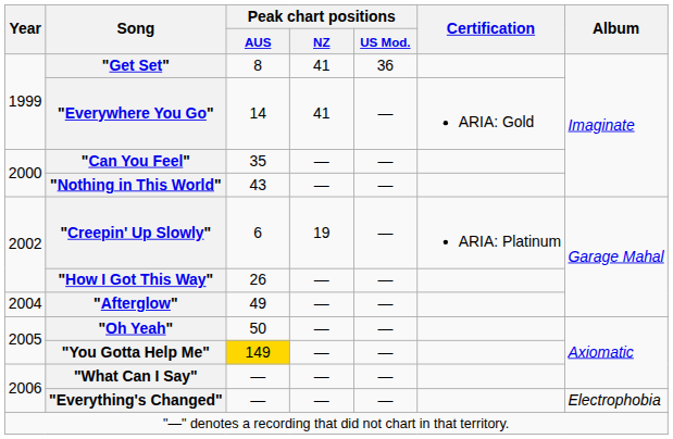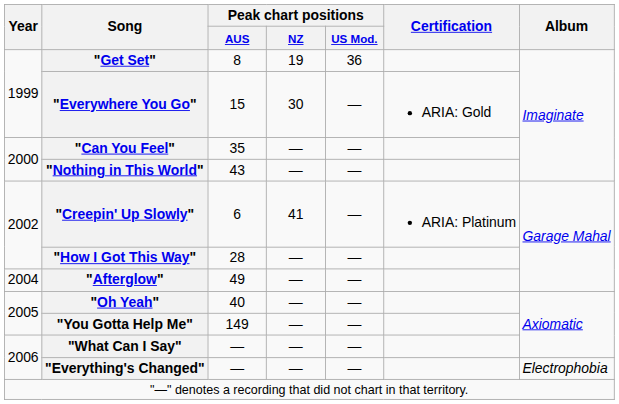"Get Set" | Peak chart positions / NZ: 41 -> 19
"Everywhere You Go" | Peak chart positions / AUS: 14 -> 15
"Everywhere You Go" | Peak chart positions / NZ: 41 -> 30
"Creepin' Up Slowly" | Peak chart positions / NZ: 19 -> 41
"How I Got This Way" | Peak chart positions / AUS: 26 -> 28
"Oh Yeah" | Peak chart positions / AUS: 50 -> 40
"You Gotta Help Me" | Peak chart positions / AUS: gold background -> no background
